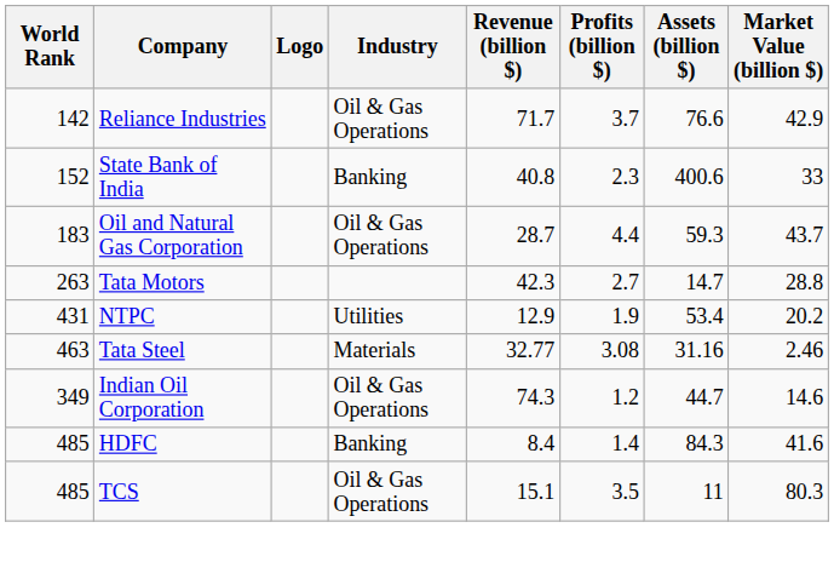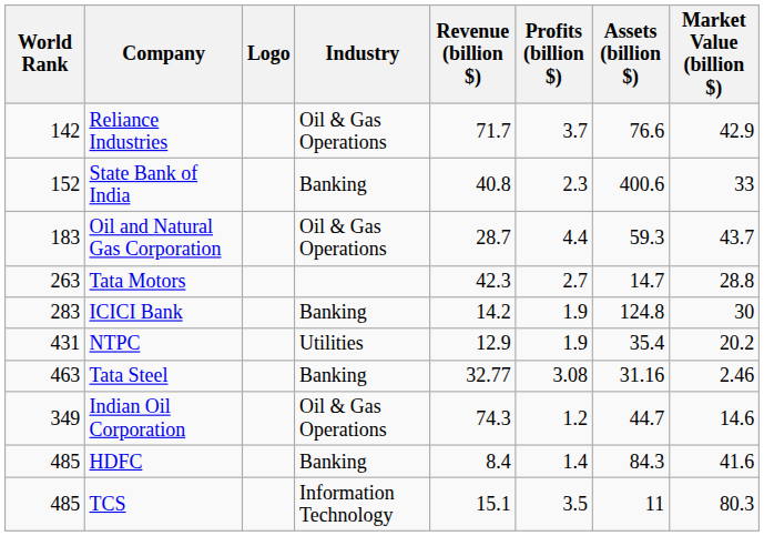+ row: 283 | ICICI Bank | Banking | 14.2 | 1.9 | 124.8 | 30
NTPC | Assets (billion $): 53.4 -> 35.4
Tata Steel | Industry: Materials -> Banking
TCS | Industry: Oil & Gas Operations -> Information Technology
